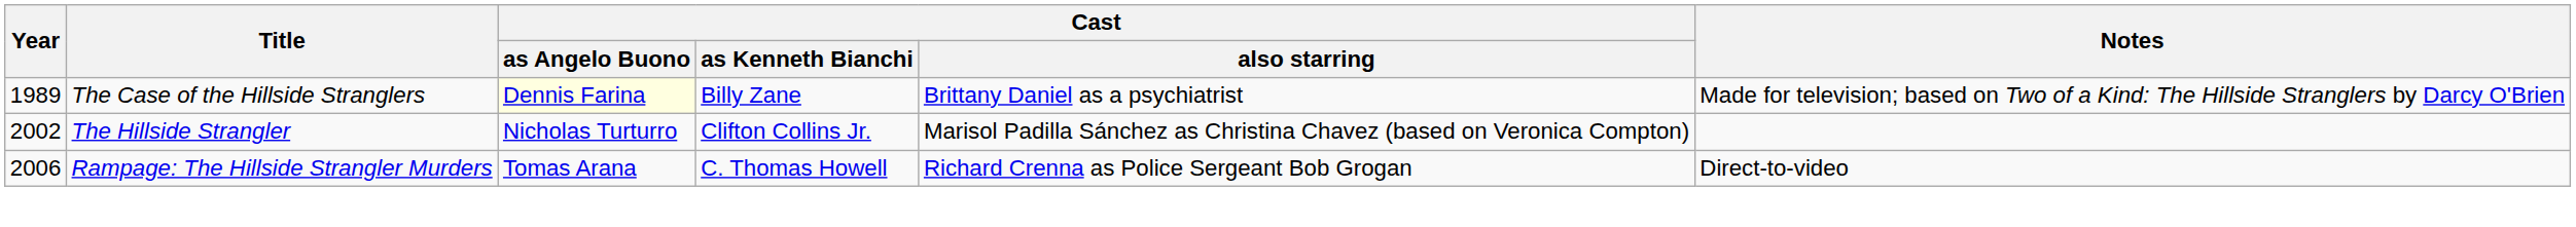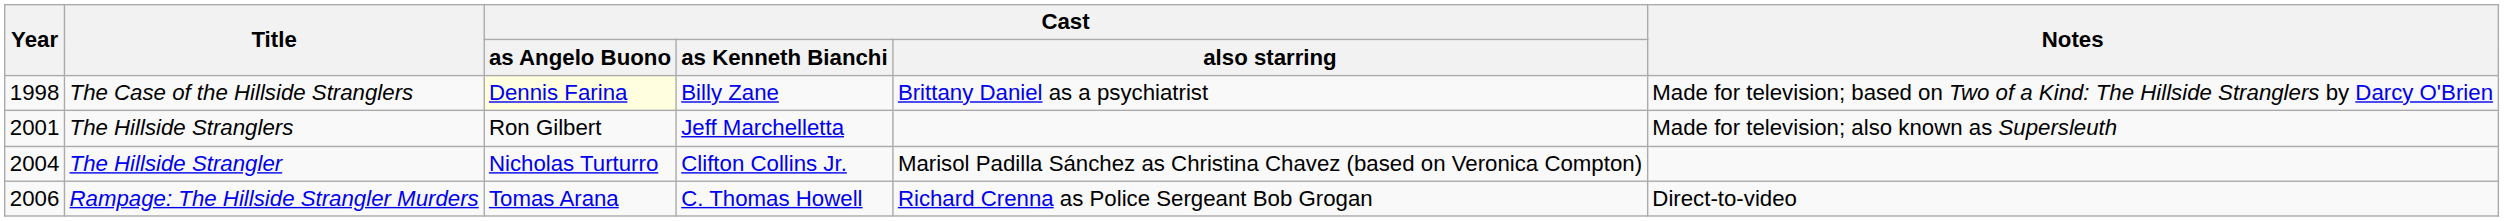The Case of the Hillside Stranglers | Year: 1989 -> 1998
+ row: 2001 | The Hillside Stranglers | Ron Gilbert | Jeff Marchelletta | Made for television; also known as Supersleuth
The Hillside Strangler | Year: 2002 -> 2004
